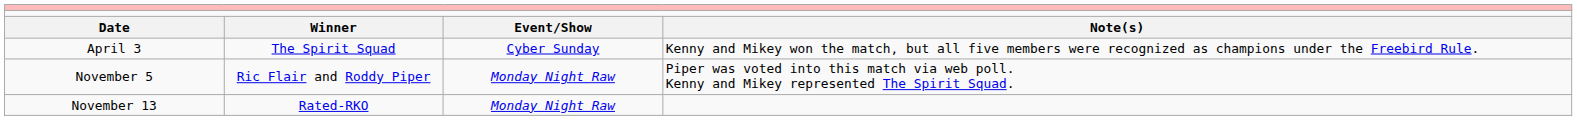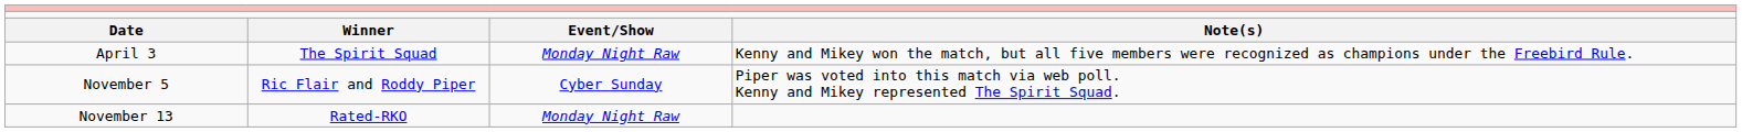April 3 | column 3: Cyber Sunday -> Monday Night Raw
November 5 | column 3: Monday Night Raw -> Cyber Sunday
